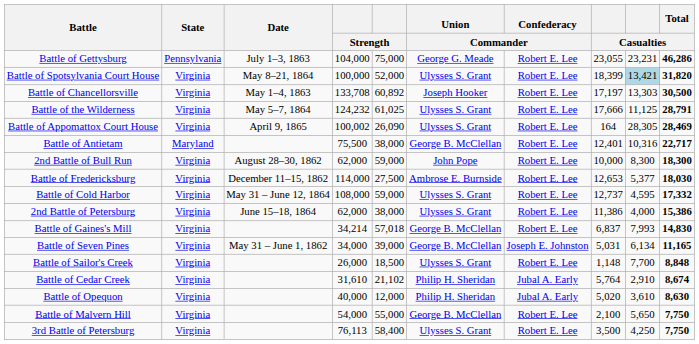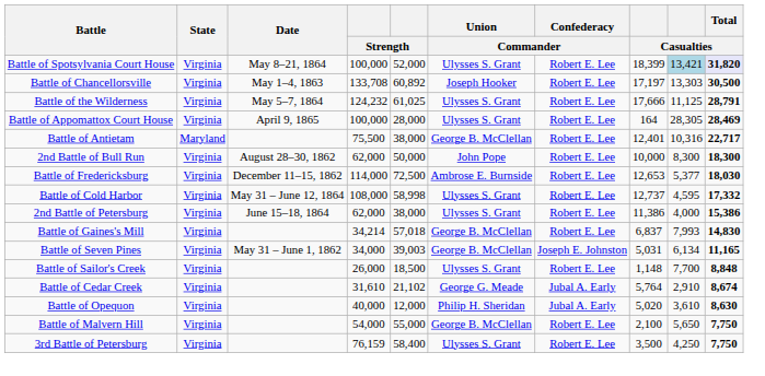- row: Battle of Gettysburg | Pennsylvania | July 1–3, 1863 | 104,000 | 75,000 | George G. Meade | Robert E. Lee | 23,055 | 23,231 | 46,286
Battle of Spotsylvania Court House | Total / Casualties: no background -> lavender background
Battle of Appomattox Court House | column 4: 100,002 -> 100,000
Battle of Appomattox Court House | column 5: 26,090 -> 28,000
2nd Battle of Bull Run | column 5: 59,000 -> 50,000
Battle of Fredericksburg | column 5: 27,500 -> 72,500
Battle of Cold Harbor | column 5: 59,000 -> 58,998
Battle of Seven Pines | column 5: 39,000 -> 39,003
Battle of Cedar Creek | Union / Commander: Philip H. Sheridan -> George G. Meade
3rd Battle of Petersburg | column 4: 76,113 -> 76,159
